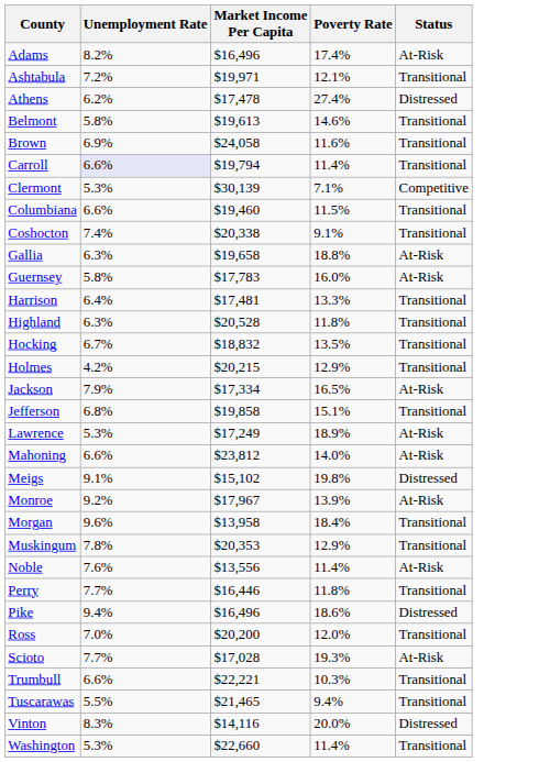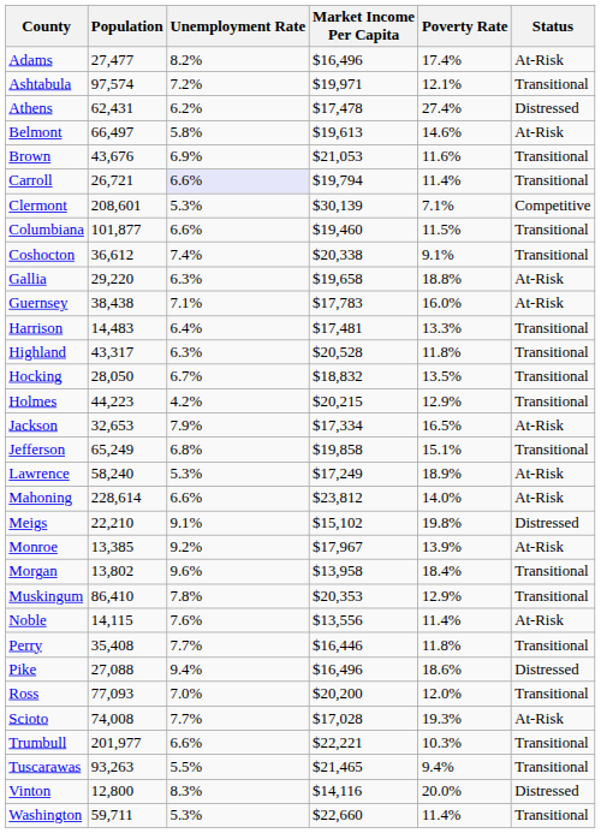+ column: Population | 27,477 | 97,574 | 62,431 | 66,497 | 43,676 | 26,721 | 208,601 | 101,877 | 36,612 | 29,220 | 38,438 | 14,483 | 43,317 | 28,050 | 44,223 | 32,653 | 65,249 | 58,240 | 228,614 | 22,210 | 13,385 | 13,802 | 86,410 | 14,115 | 35,408 | 27,088 | 77,093 | 74,008 | 201,977 | 93,263 | 12,800 | 59,711
Belmont | Status: Transitional -> At-Risk
Brown | Market Income Per Capita: $24,058 -> $21,053
Guernsey | Unemployment Rate: 5.8% -> 7.1%
